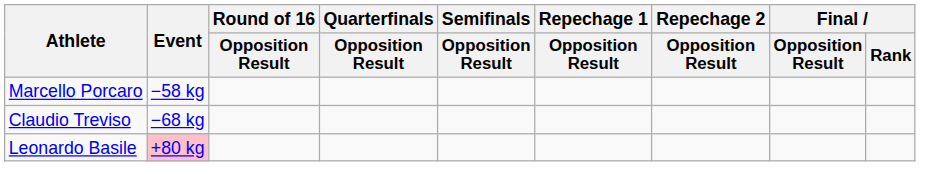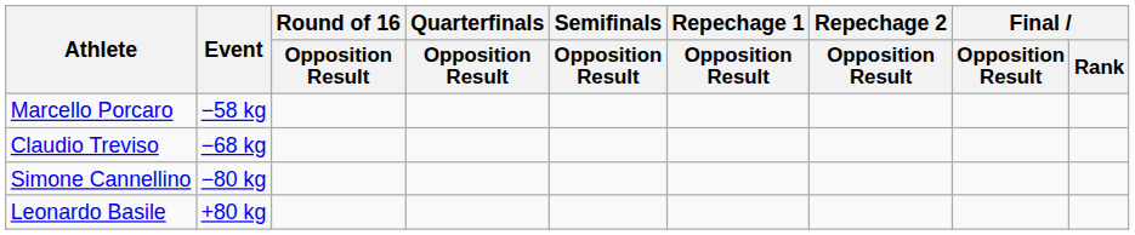+ row: Simone Cannellino | −80 kg
Leonardo Basile | Event: pink background -> no background
